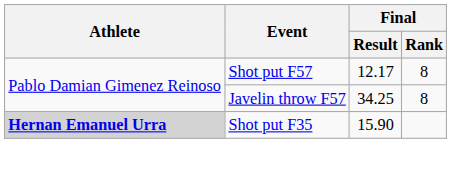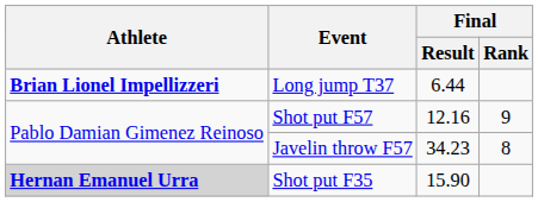+ row: Brian Lionel Impellizzeri | Long jump T37 | 6.44
Shot put F57 | Final / Result: 12.17 -> 12.16
Shot put F57 | Final / Rank: 8 -> 9
Javelin throw F57 | Final / Result: 34.25 -> 34.23
